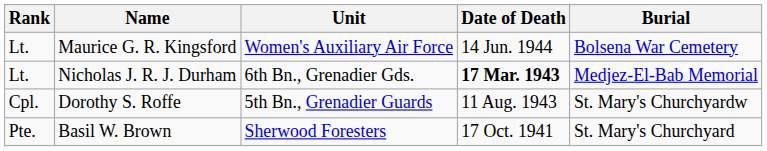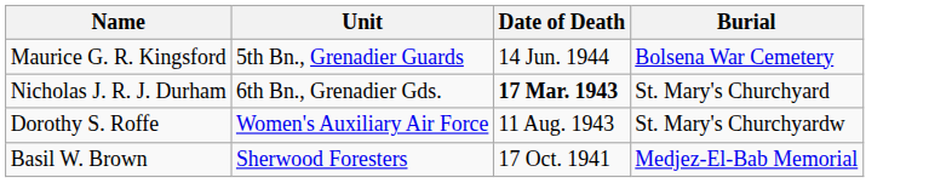- column: Rank | Lt. | Lt. | Cpl. | Pte.
Maurice G. R. Kingsford | Unit: Women's Auxiliary Air Force -> 5th Bn., Grenadier Guards
Nicholas J. R. J. Durham | Burial: Medjez-El-Bab Memorial -> St. Mary's Churchyard
Dorothy S. Roffe | Unit: 5th Bn., Grenadier Guards -> Women's Auxiliary Air Force
Basil W. Brown | Burial: St. Mary's Churchyard -> Medjez-El-Bab Memorial
